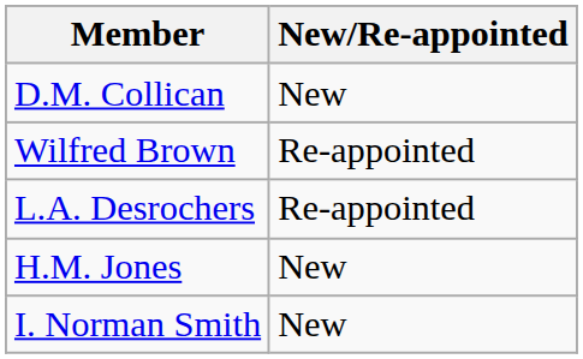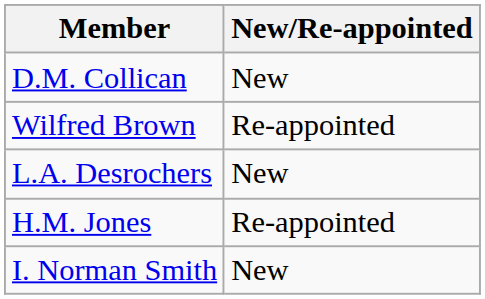L.A. Desrochers | New/Re-appointed: Re-appointed -> New
H.M. Jones | New/Re-appointed: New -> Re-appointed
